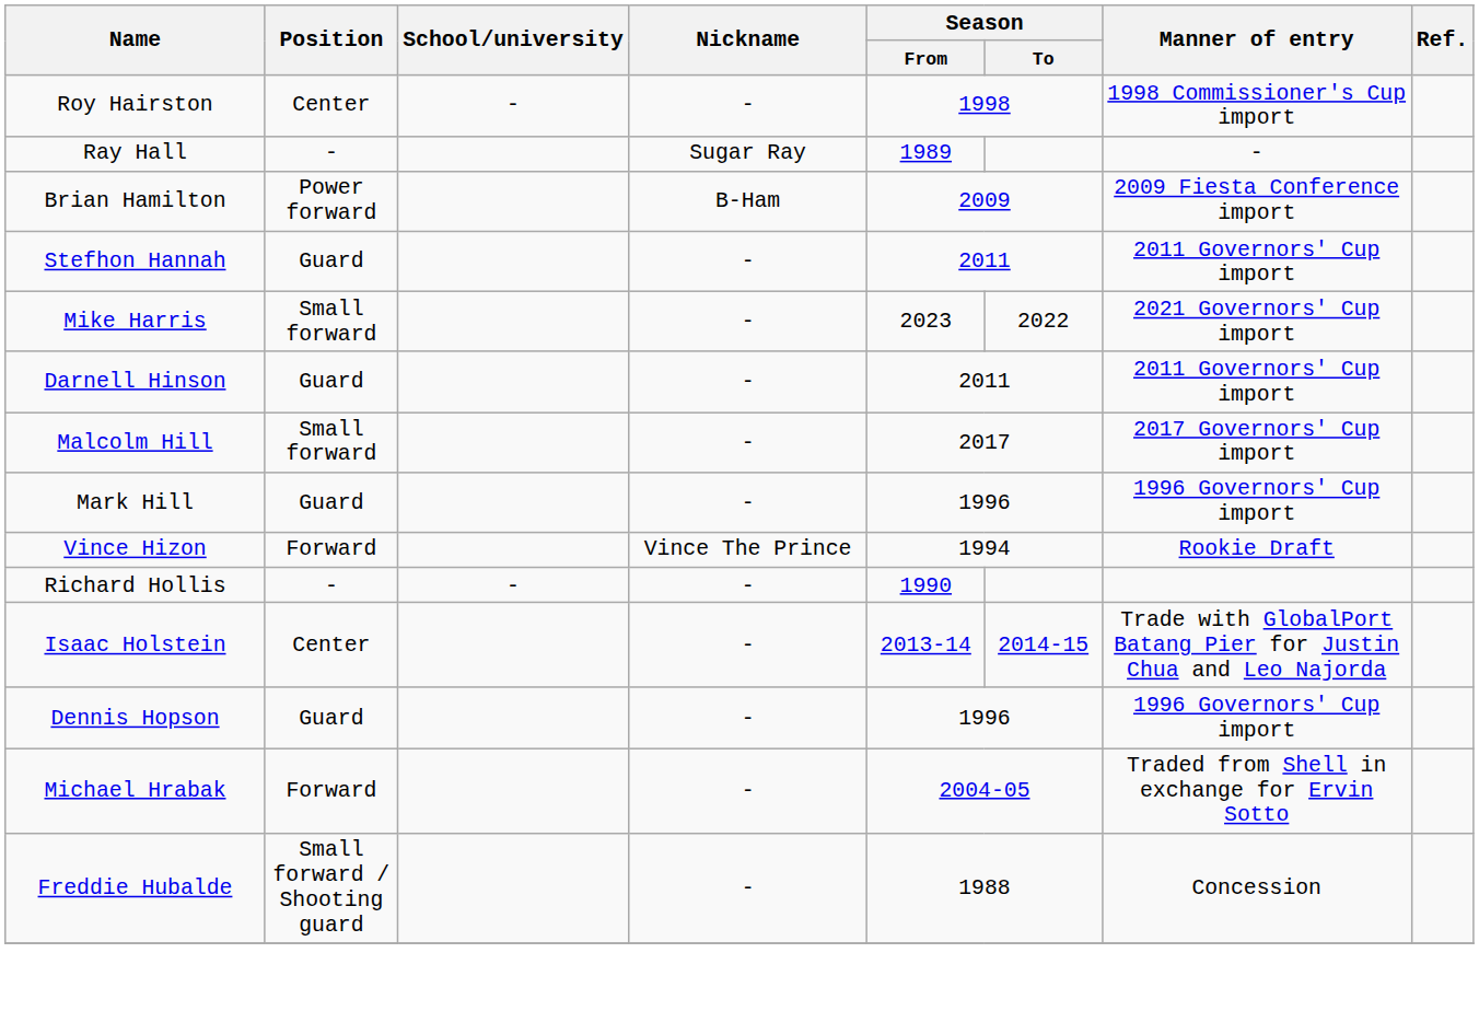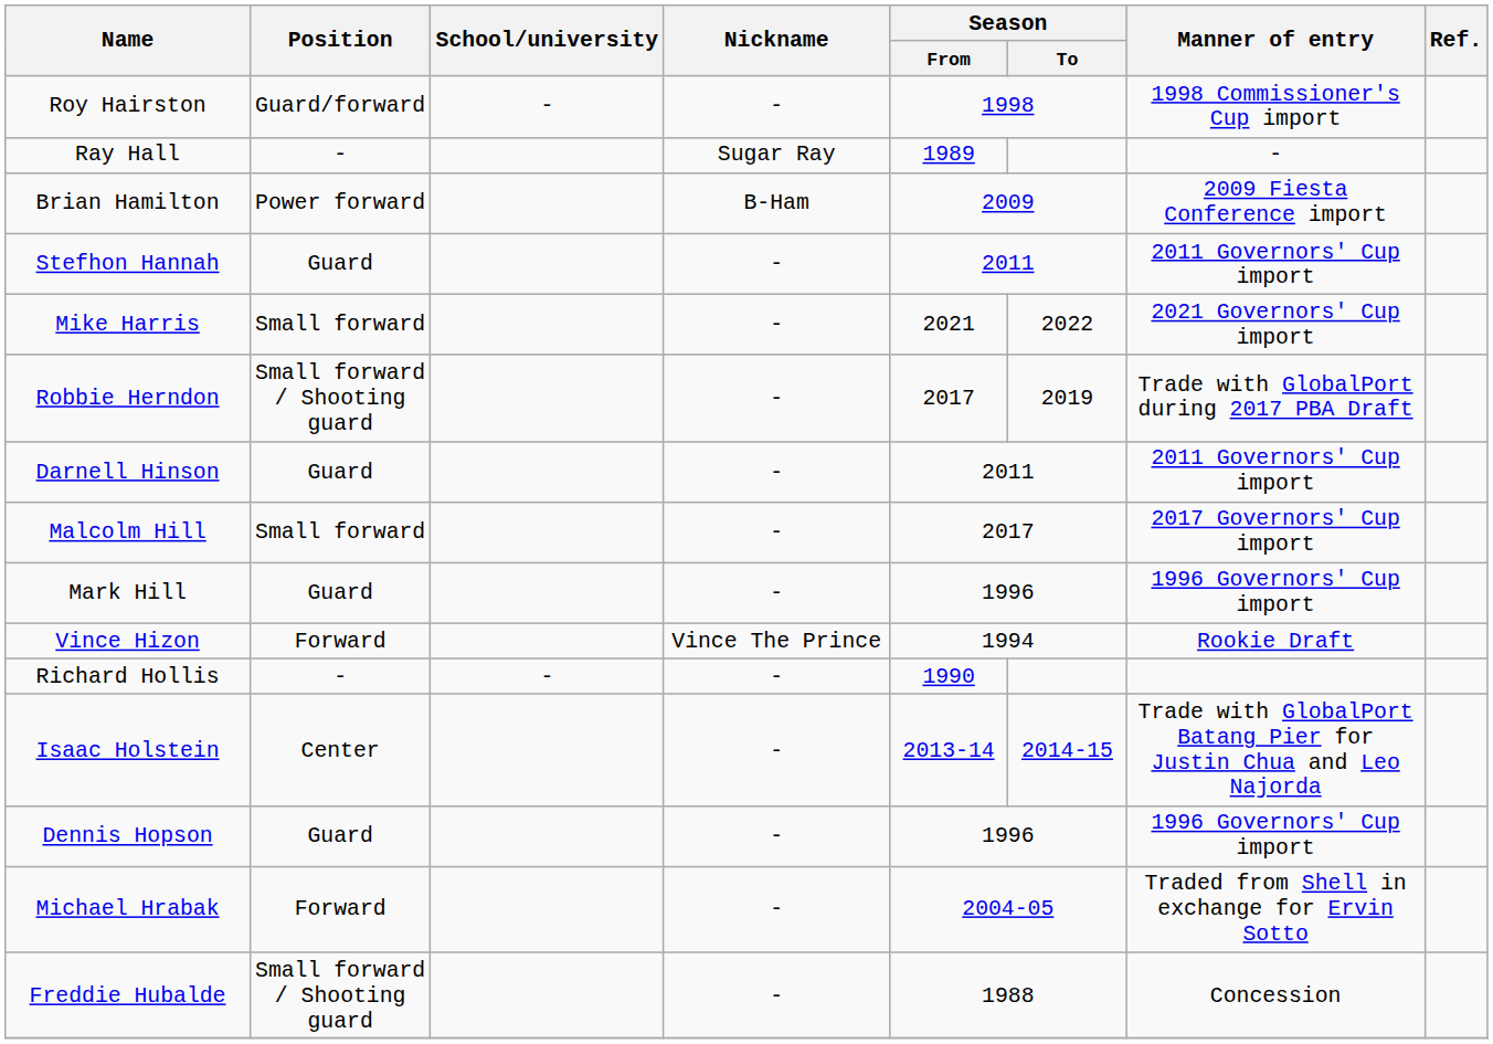Roy Hairston | Position: Center -> Guard/forward
Mike Harris | Season / From: 2023 -> 2021
+ row: Robbie Herndon | Small forward / Shooting guard | - | 2017 | 2019 | Trade with GlobalPort during 2017 PBA Draft
